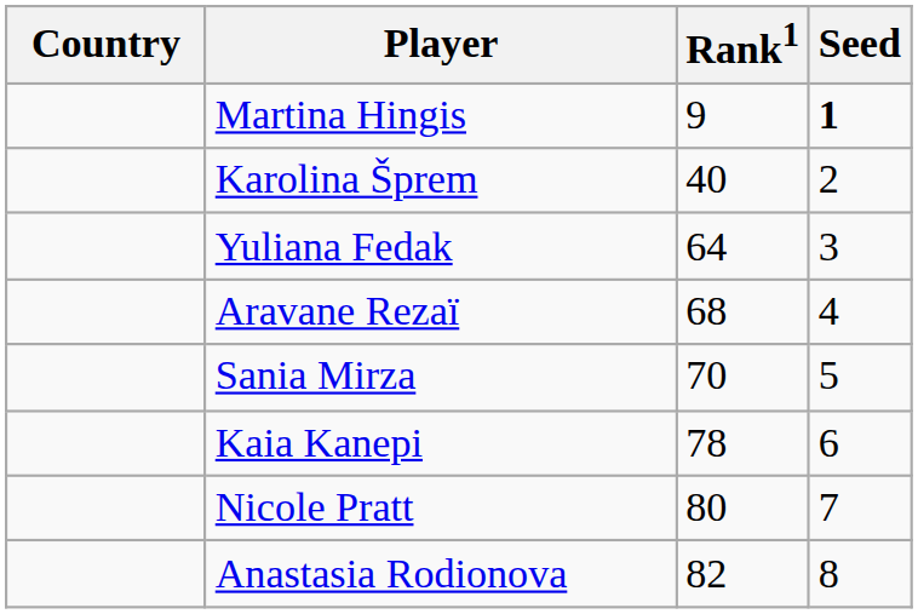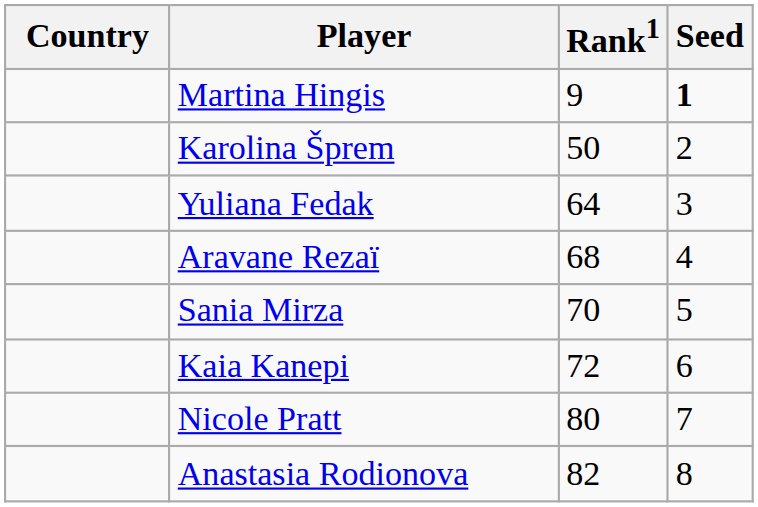Karolina Šprem | Rank1: 40 -> 50
Kaia Kanepi | Rank1: 78 -> 72
